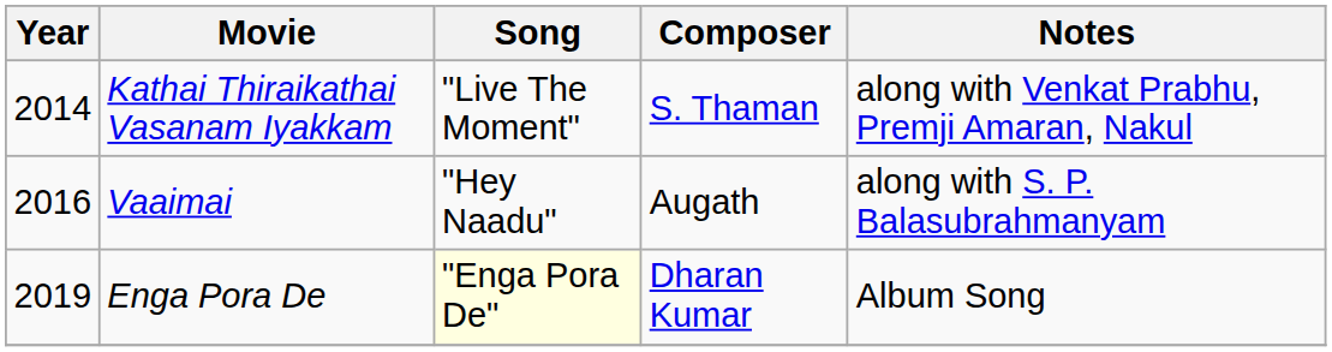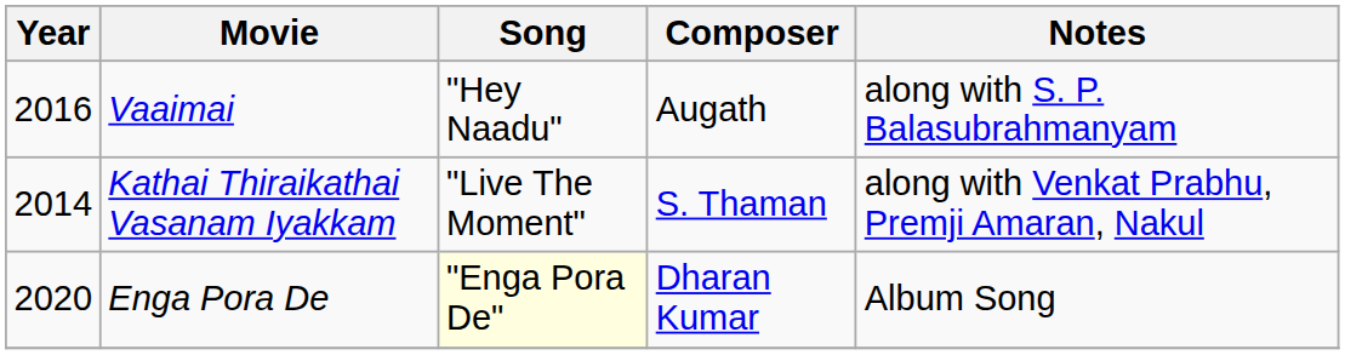rows swapped: Kathai Thiraikathai Vasanam Iyakkam <-> Vaaimai
Enga Pora De | Year: 2019 -> 2020
